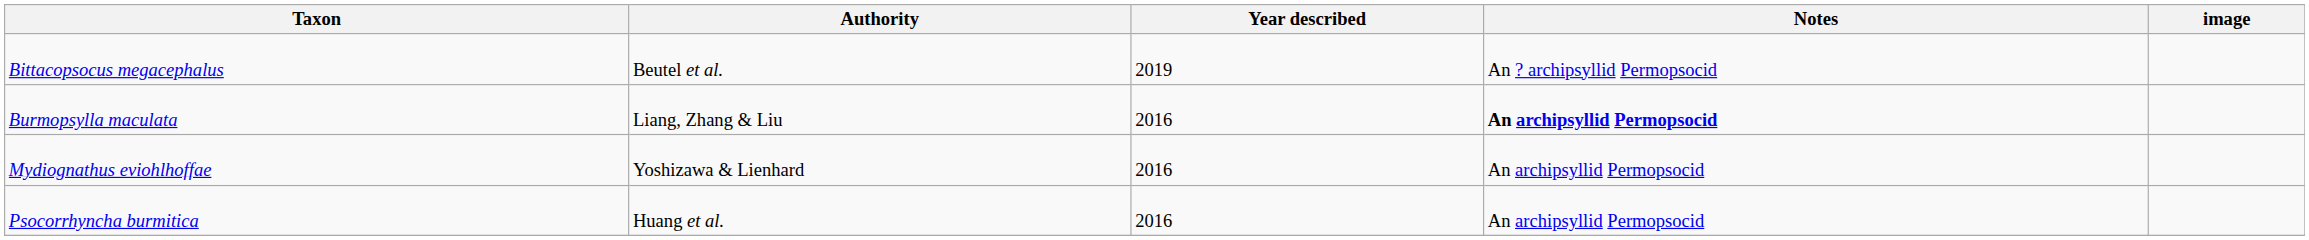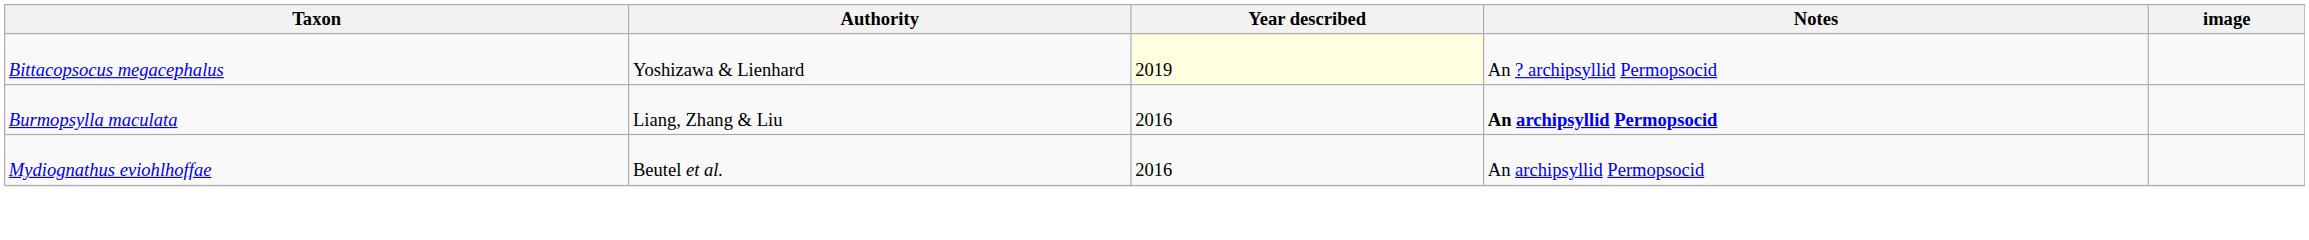Bittacopsocus megacephalus | Authority: Beutel et al. -> Yoshizawa & Lienhard
Bittacopsocus megacephalus | Year described: no background -> lightyellow background
Mydiognathus eviohlhoffae | Authority: Yoshizawa & Lienhard -> Beutel et al.
- row: Psocorrhyncha burmitica | Huang et al. | 2016 | An archipsyllid Permopsocid
